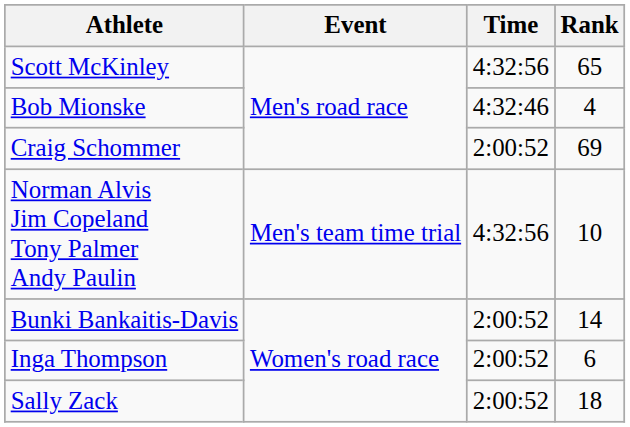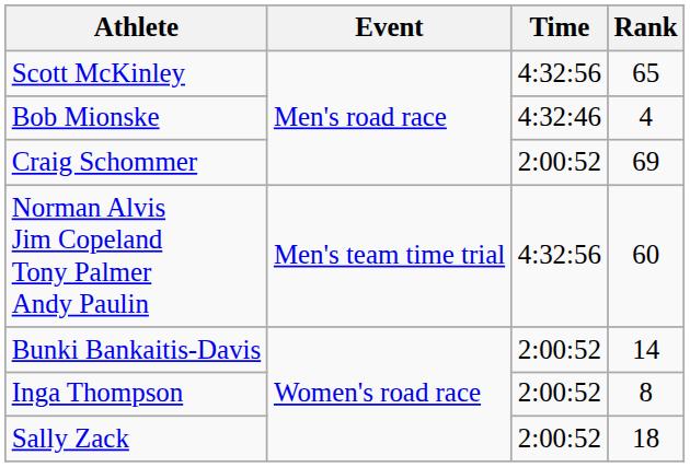Norman Alvis Jim Copeland Tony Palmer Andy Paulin | Rank: 10 -> 60
Inga Thompson | Rank: 6 -> 8
